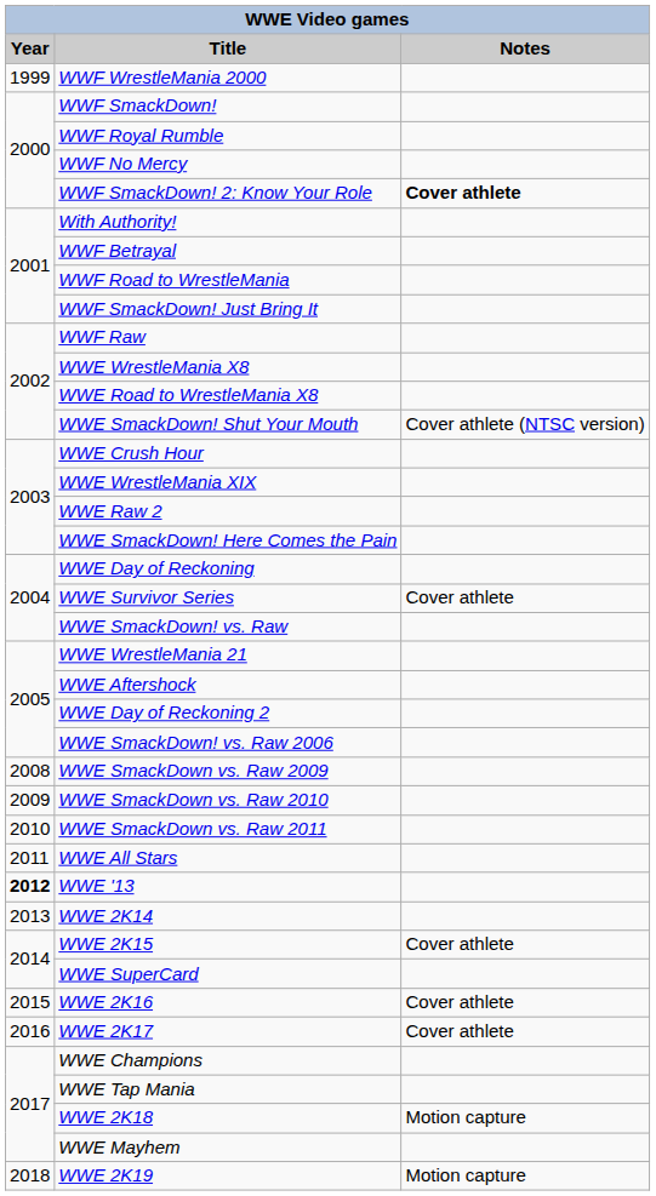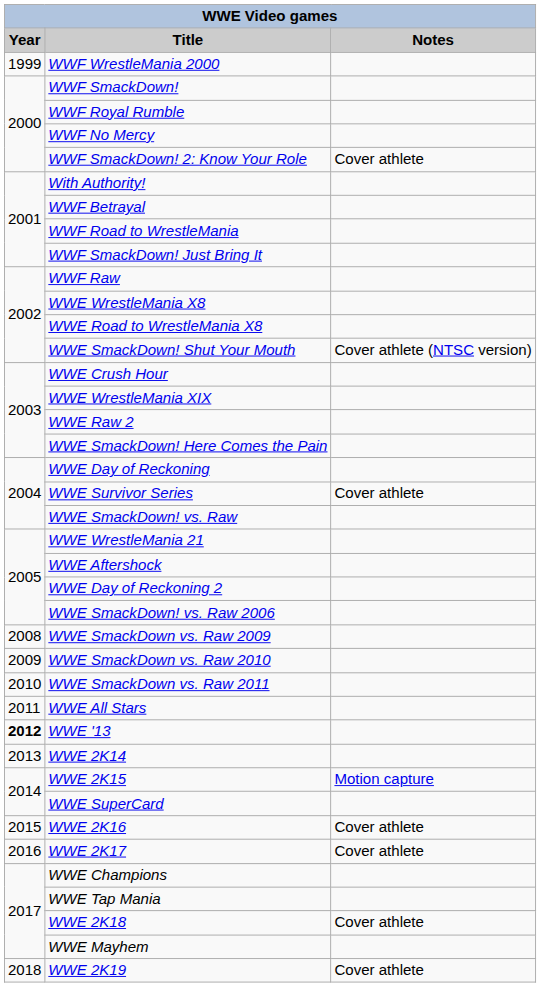WWF SmackDown! 2: Know Your Role | Notes: bold -> normal
WWE 2K15 | Notes: Cover athlete -> Motion capture
WWE 2K18 | Notes: Motion capture -> Cover athlete
WWE 2K19 | Notes: Motion capture -> Cover athlete
